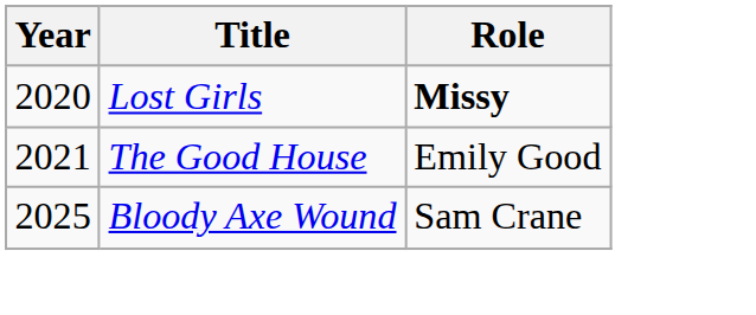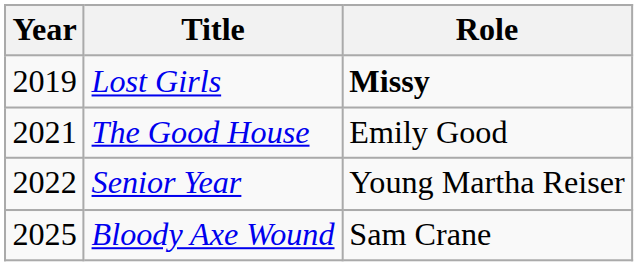Lost Girls | Year: 2020 -> 2019
+ row: 2022 | Senior Year | Young Martha Reiser
